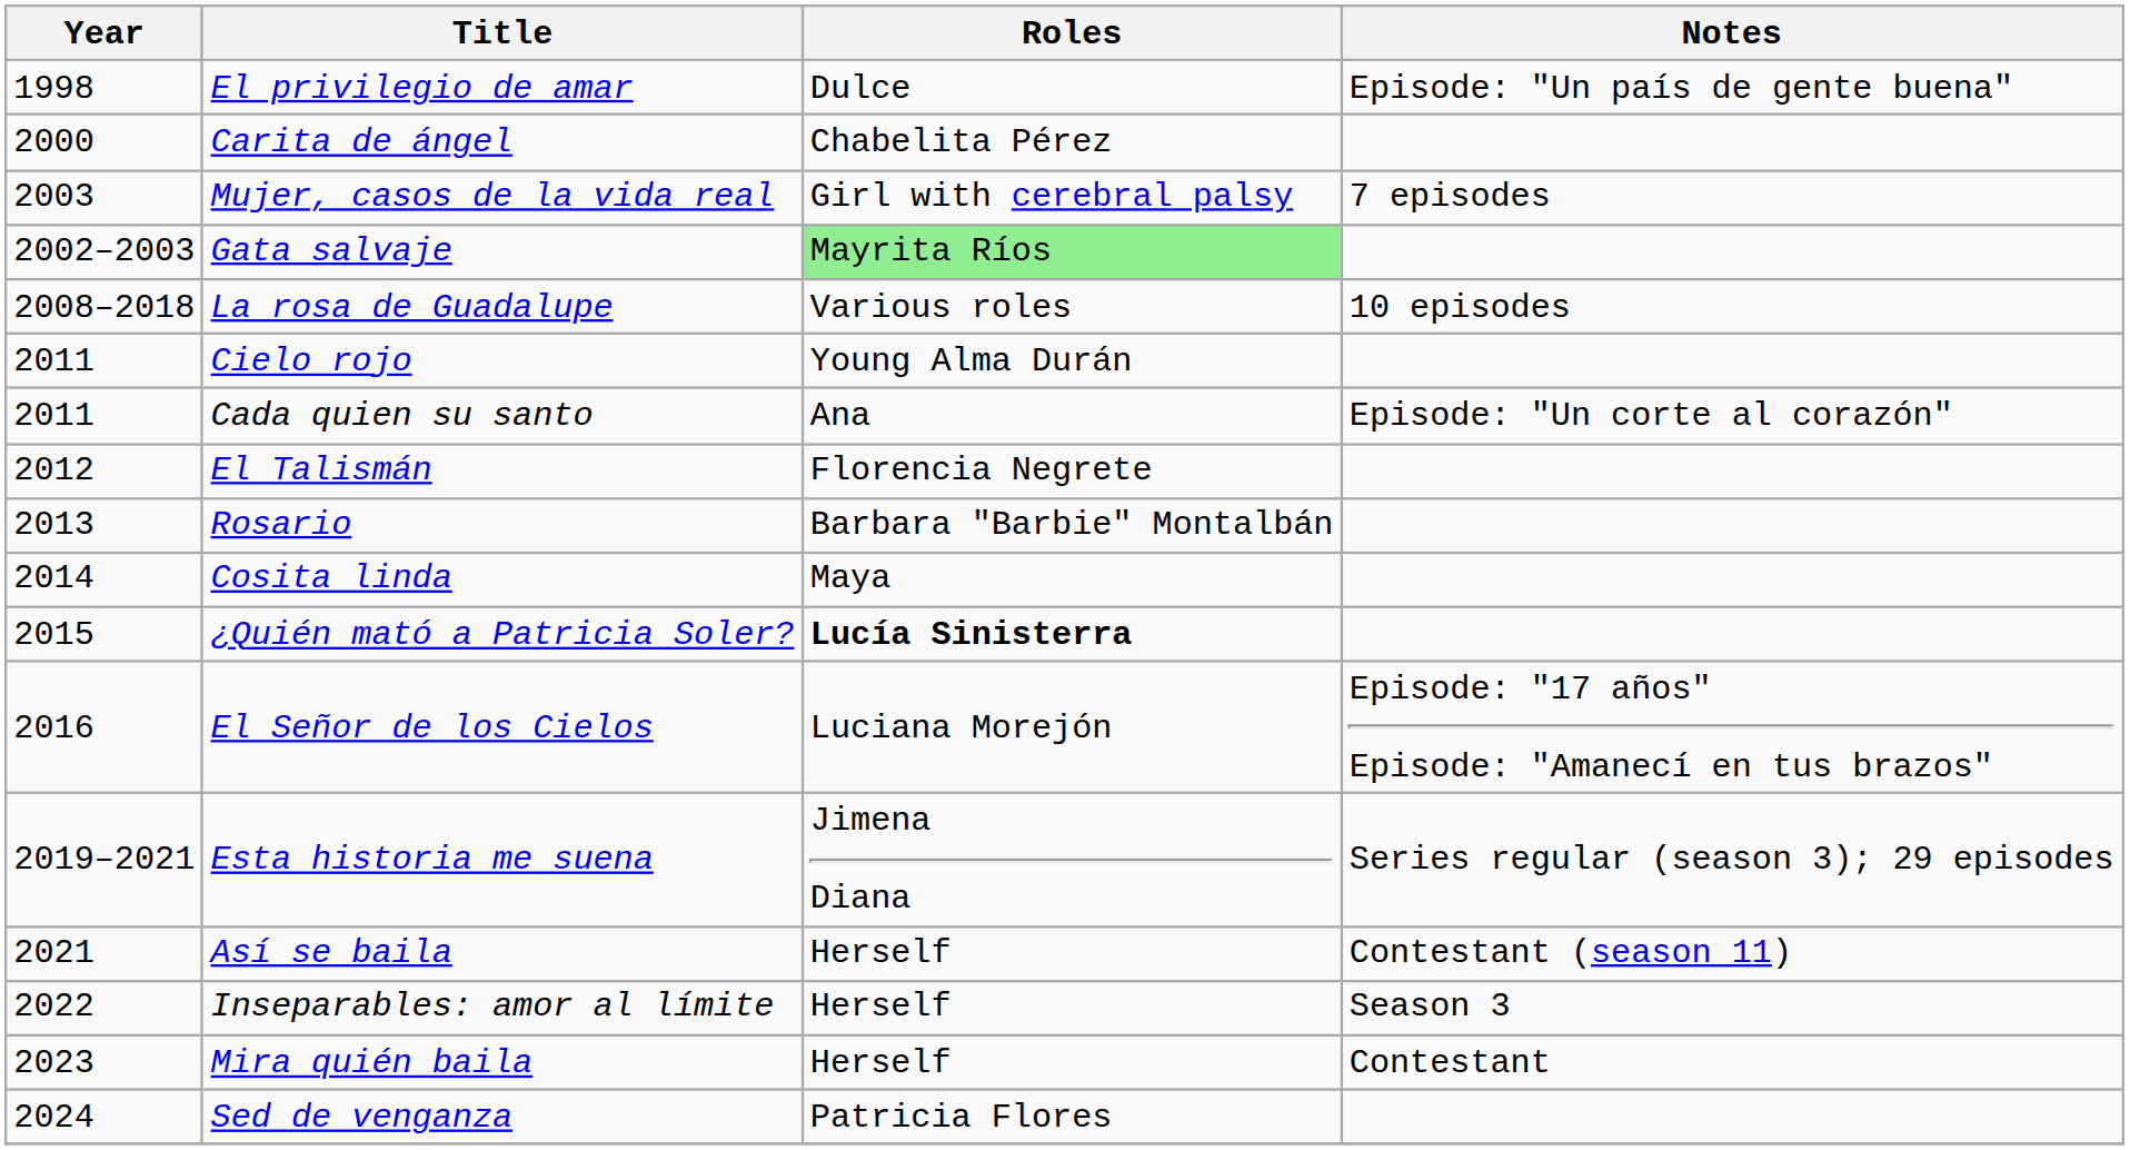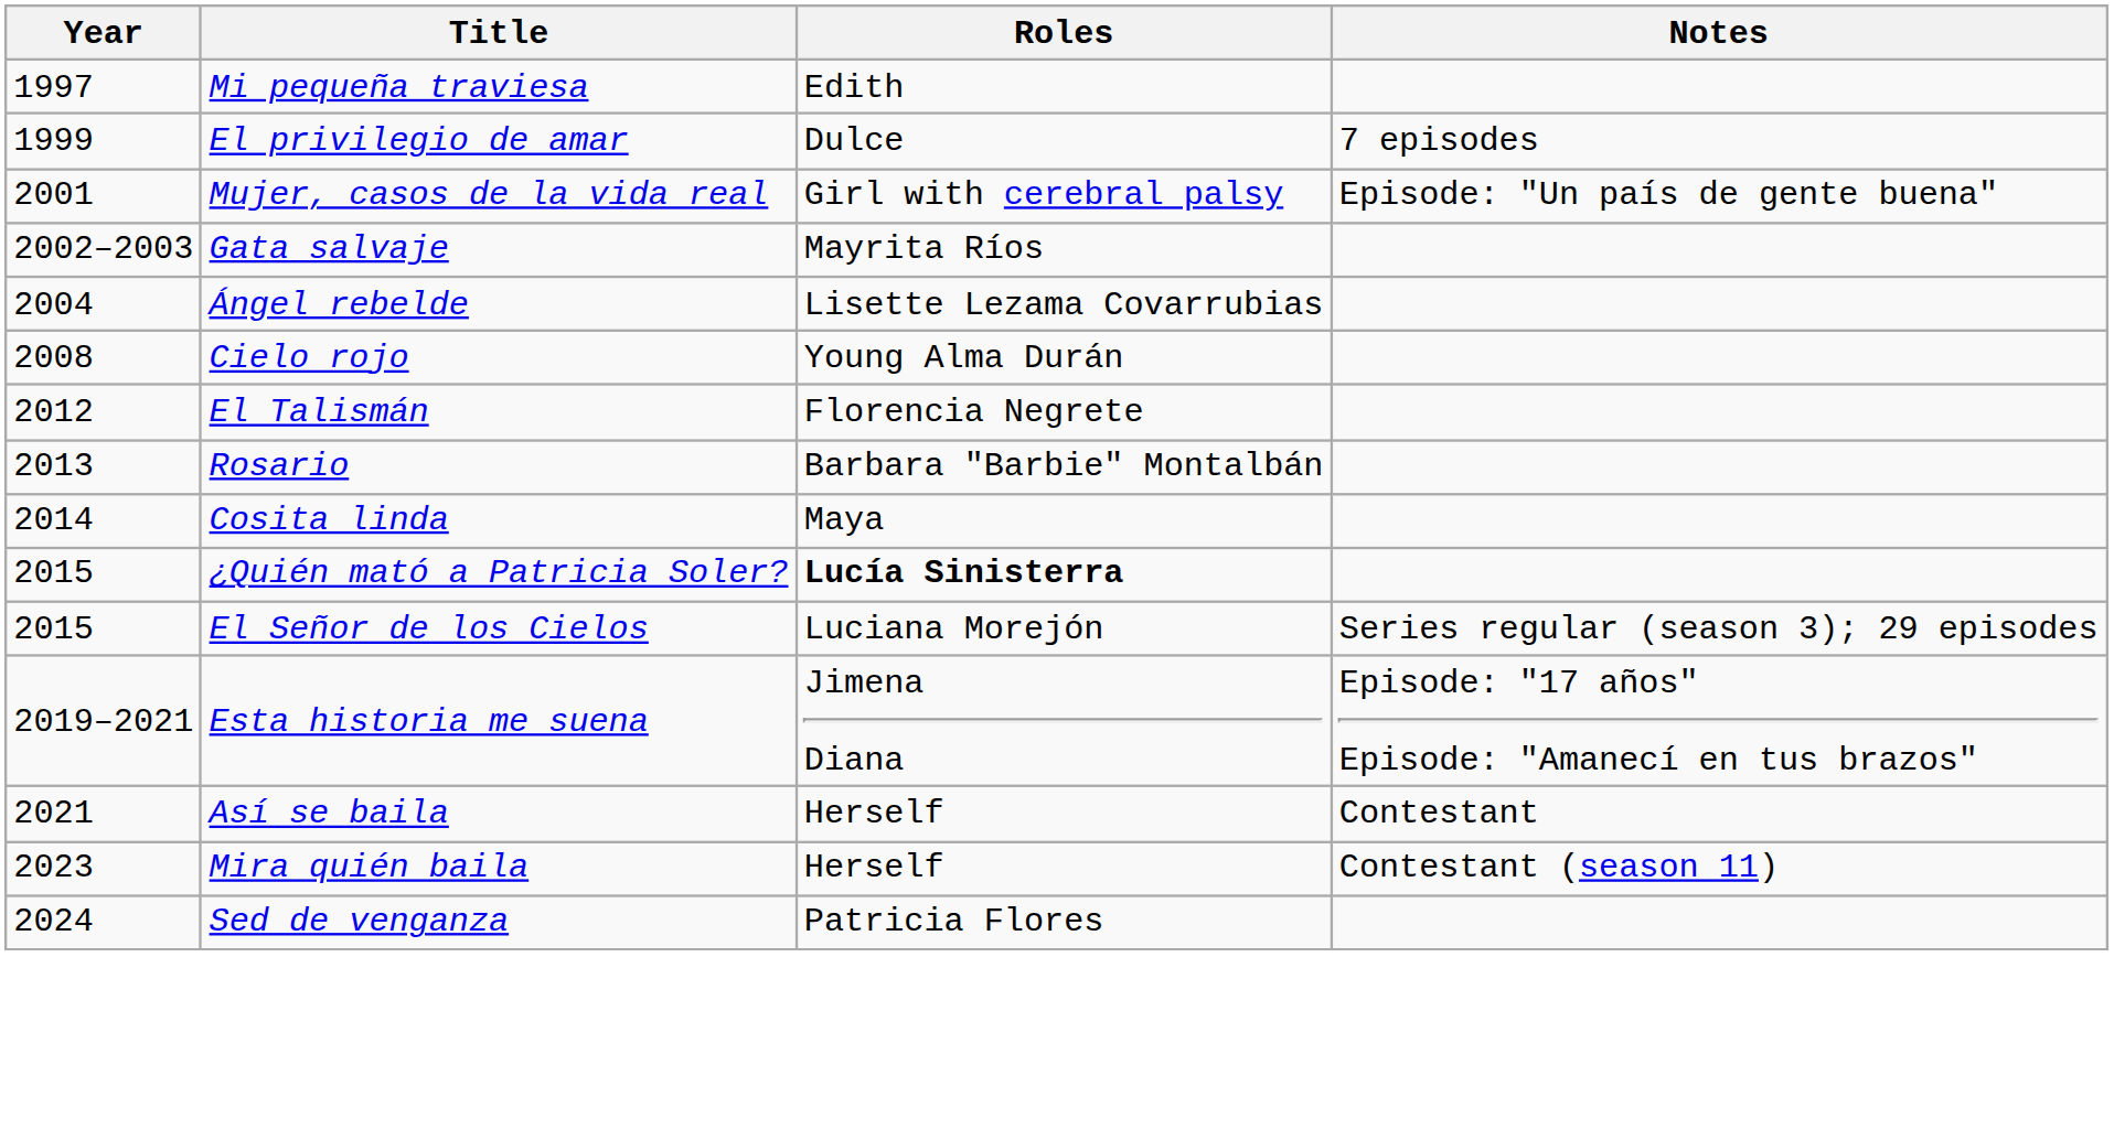+ row: 1997 | Mi pequeña traviesa | Edith
El privilegio de amar | Year: 1998 -> 1999
El privilegio de amar | Notes: Episode: "Un país de gente buena" -> 7 episodes
- row: 2000 | Carita de ángel | Chabelita Pérez
Mujer, casos de la vida real | Year: 2003 -> 2001
Mujer, casos de la vida real | Notes: 7 episodes -> Episode: "Un país de gente buena"
Gata salvaje | Roles: lightgreen background -> no background
+ row: 2004 | Ángel rebelde | Lisette Lezama Covarrubias
- row: 2008–2018 | La rosa de Guadalupe | Various roles | 10 episodes
Cielo rojo | Year: 2011 -> 2008
- row: 2011 | Cada quien su santo | Ana | Episode: "Un corte al corazón"
El Señor de los Cielos | Year: 2016 -> 2015
El Señor de los Cielos | Notes: Episode: "17 años" Episode: "Amanecí en tus brazos" -> Series regular (season 3); 29 episodes
Esta historia me suena | Notes: Series regular (season 3); 29 episodes -> Episode: "17 años" Episode: "Amanecí en tus brazos"
Así se baila | Notes: Contestant (season 11) -> Contestant
- row: 2022 | Inseparables: amor al límite | Herself | Season 3
Mira quién baila | Notes: Contestant -> Contestant (season 11)
